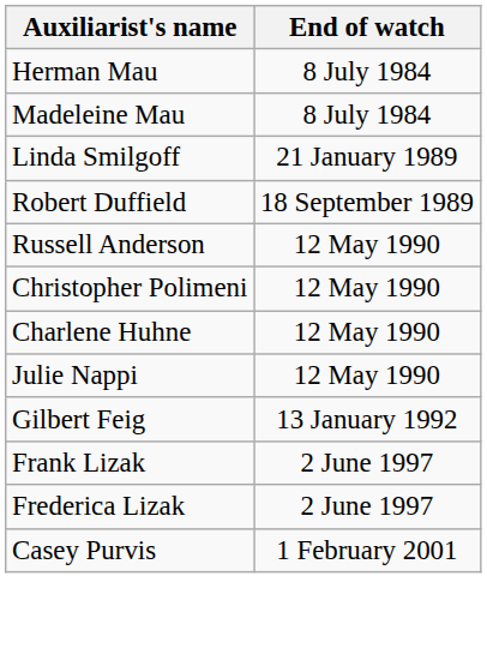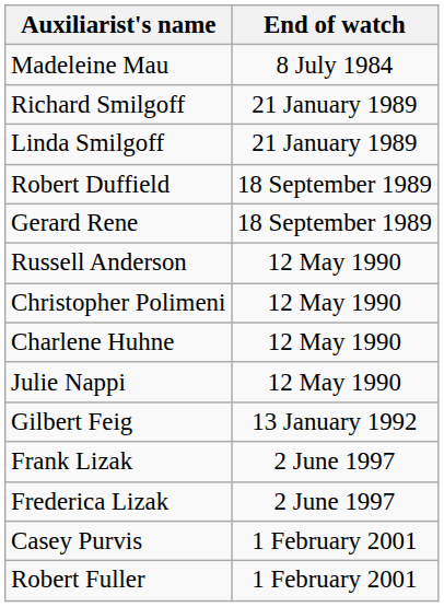- row: Herman Mau | 8 July 1984
+ row: Richard Smilgoff | 21 January 1989
+ row: Gerard Rene | 18 September 1989
+ row: Robert Fuller | 1 February 2001
